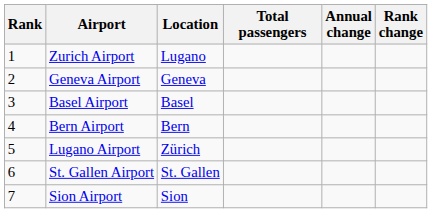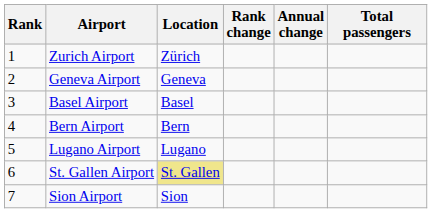columns swapped: Total passengers <-> Rank change
Zurich Airport | Location: Lugano -> Zürich
Lugano Airport | Location: Zürich -> Lugano
St. Gallen Airport | Location: no background -> khaki background
